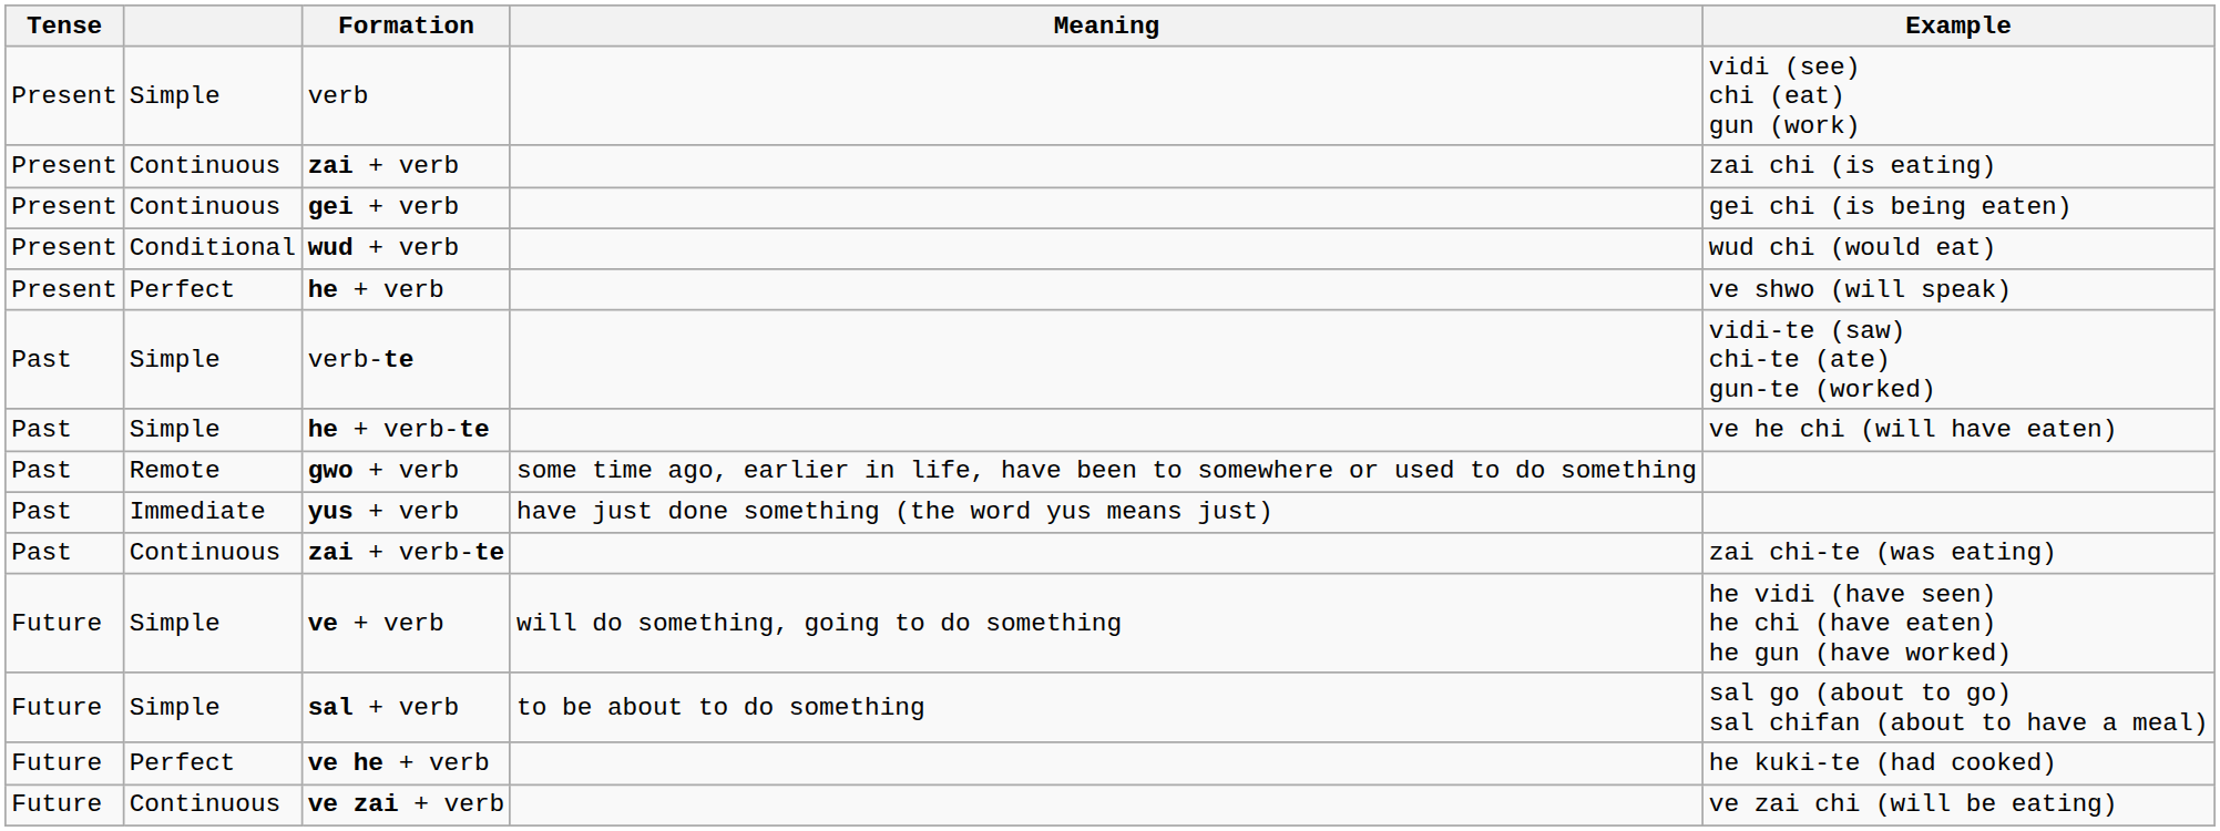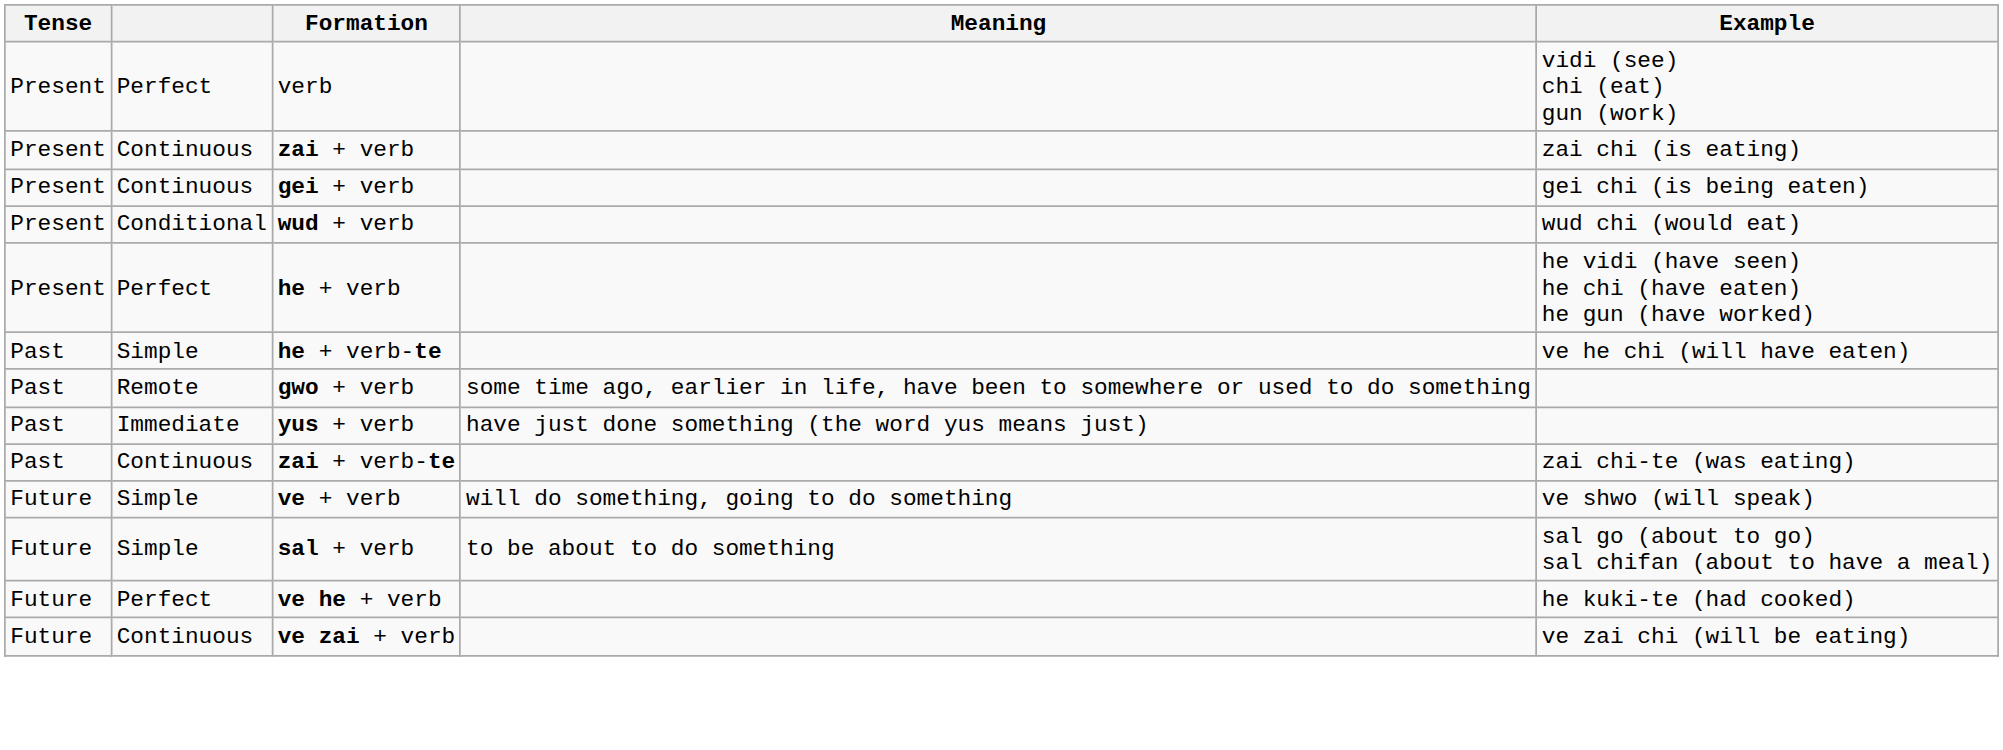verb | column 2: Simple -> Perfect
he + verb | Example: ve shwo (will speak) -> he vidi (have seen) he chi (have eaten) he gun (have worked)
- row: Past | Simple | verb-te | vidi-te (saw) chi-te (ate) gun-te (worked)
ve + verb | Example: he vidi (have seen) he chi (have eaten) he gun (have worked) -> ve shwo (will speak)
